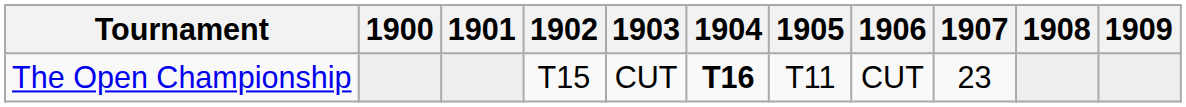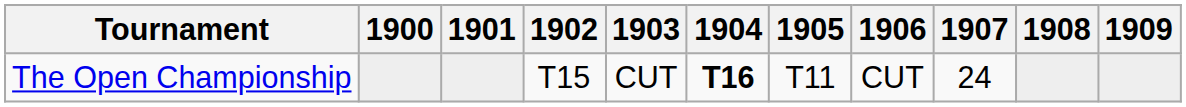The Open Championship | 1907: 23 -> 24
